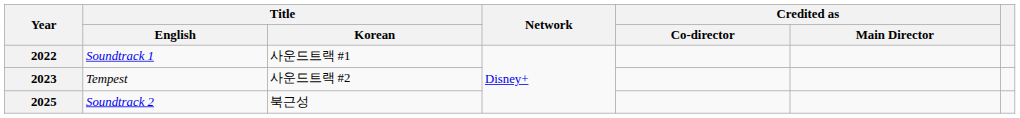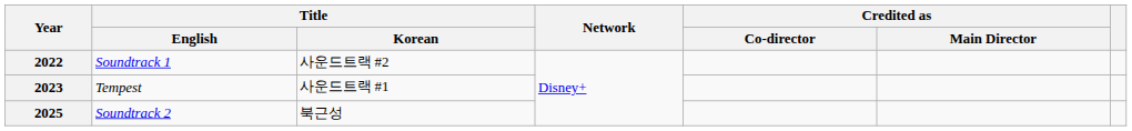2022 | Title / Korean: 사운드트랙 #1 -> 사운드트랙 #2
2023 | Title / Korean: 사운드트랙 #2 -> 사운드트랙 #1
